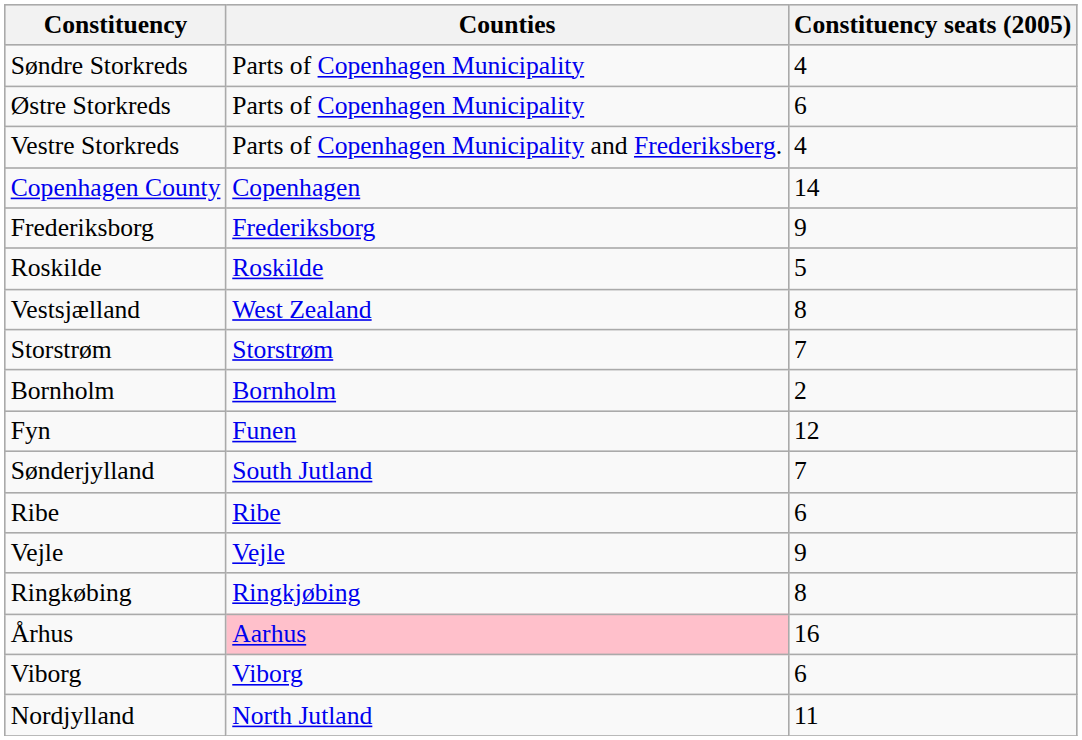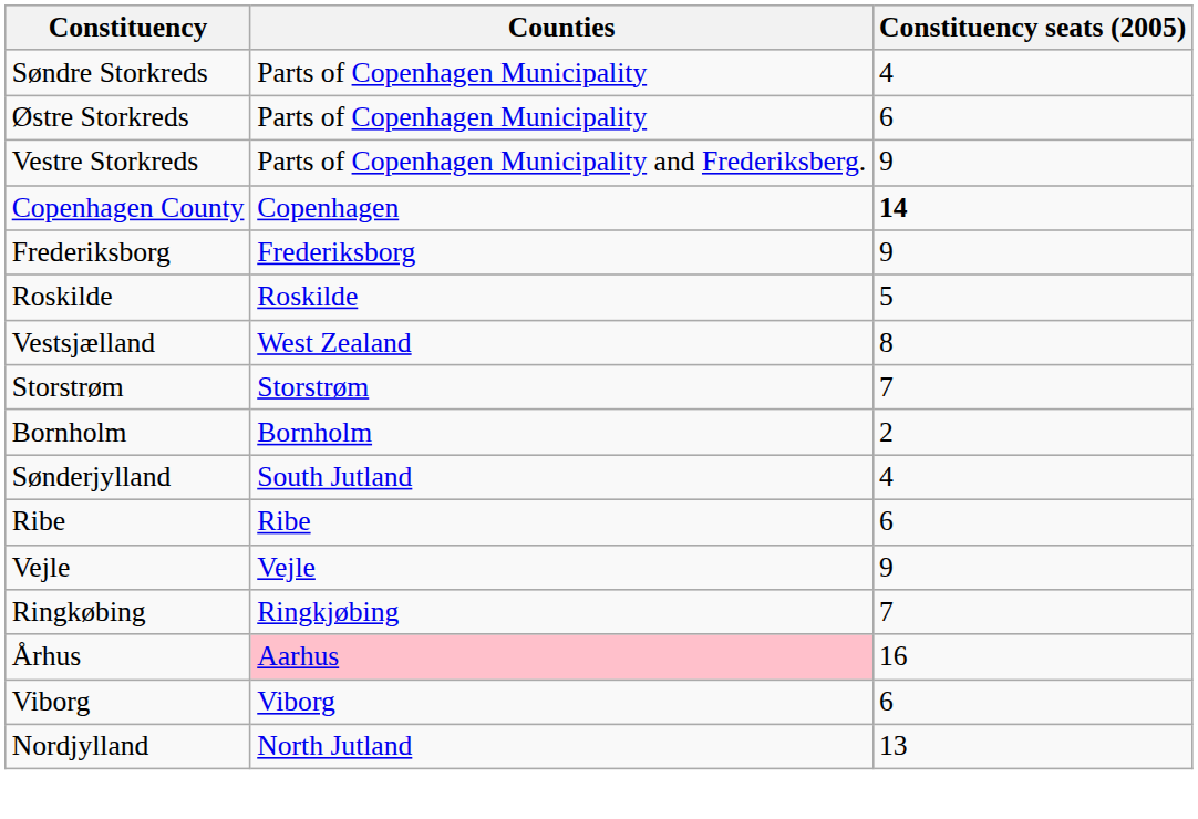Vestre Storkreds | Constituency seats (2005): 4 -> 9
Copenhagen County | Constituency seats (2005): normal -> bold
- row: Fyn | Funen | 12
Sønderjylland | Constituency seats (2005): 7 -> 4
Ringkøbing | Constituency seats (2005): 8 -> 7
Nordjylland | Constituency seats (2005): 11 -> 13
